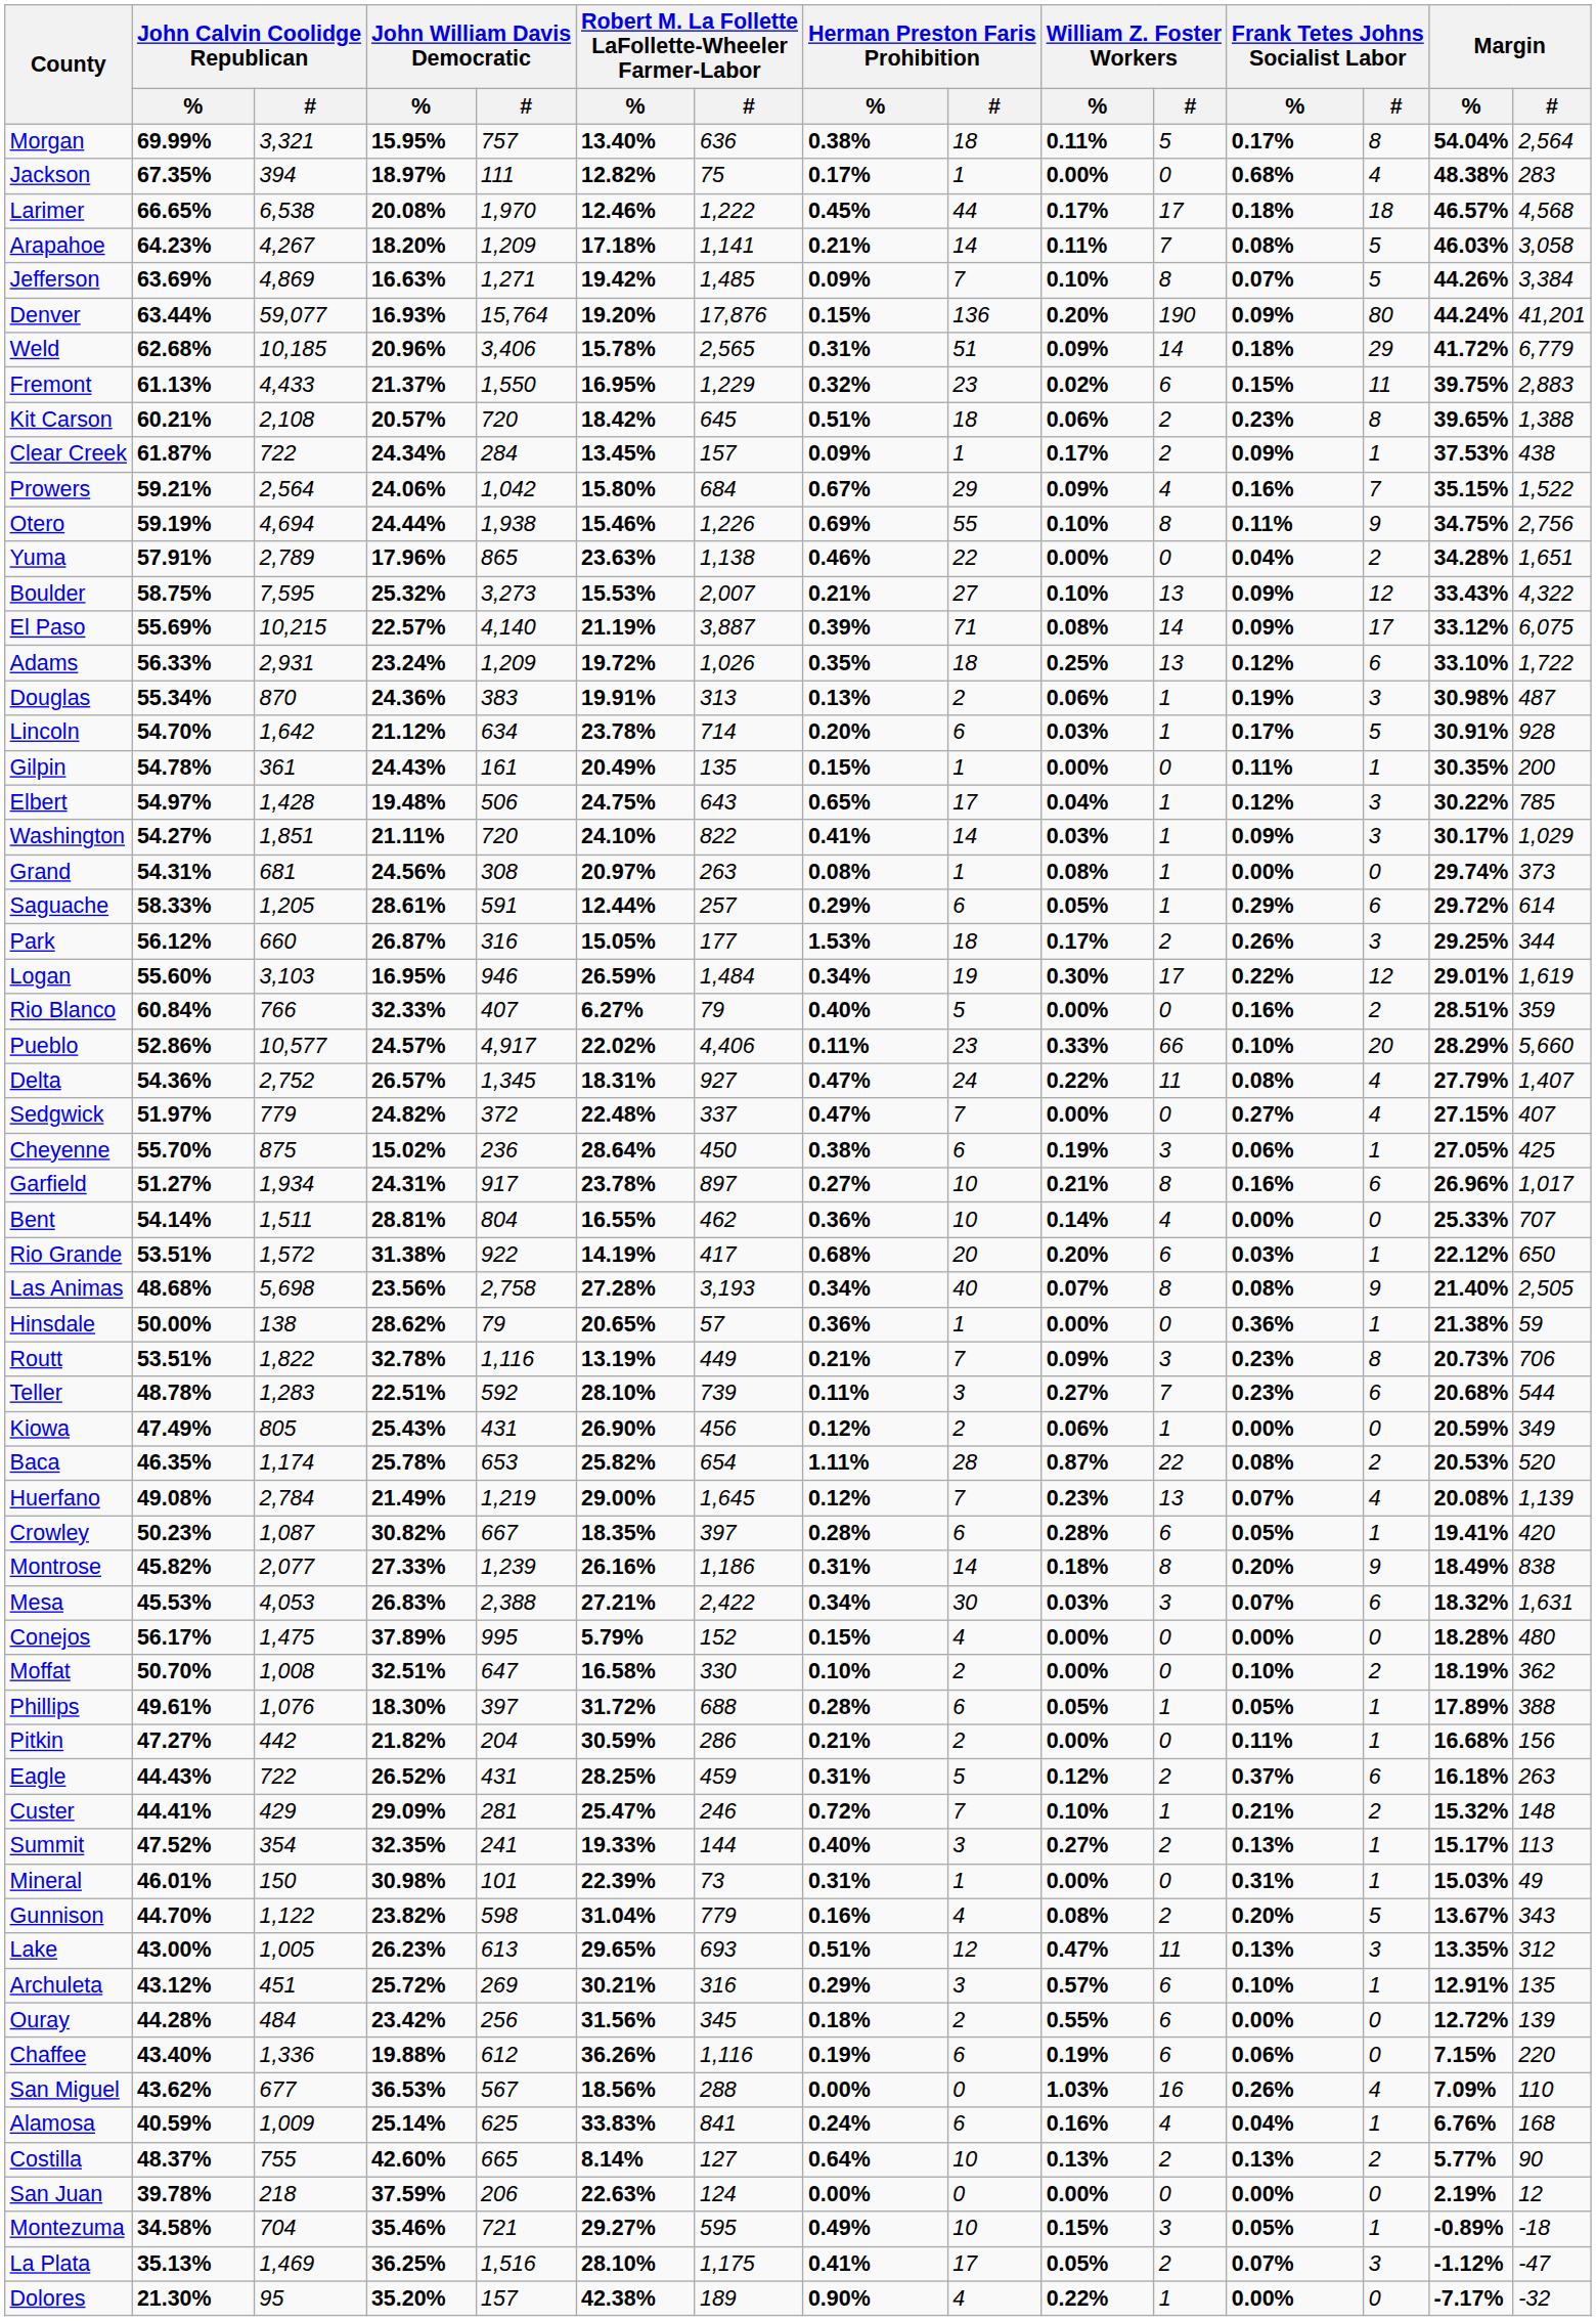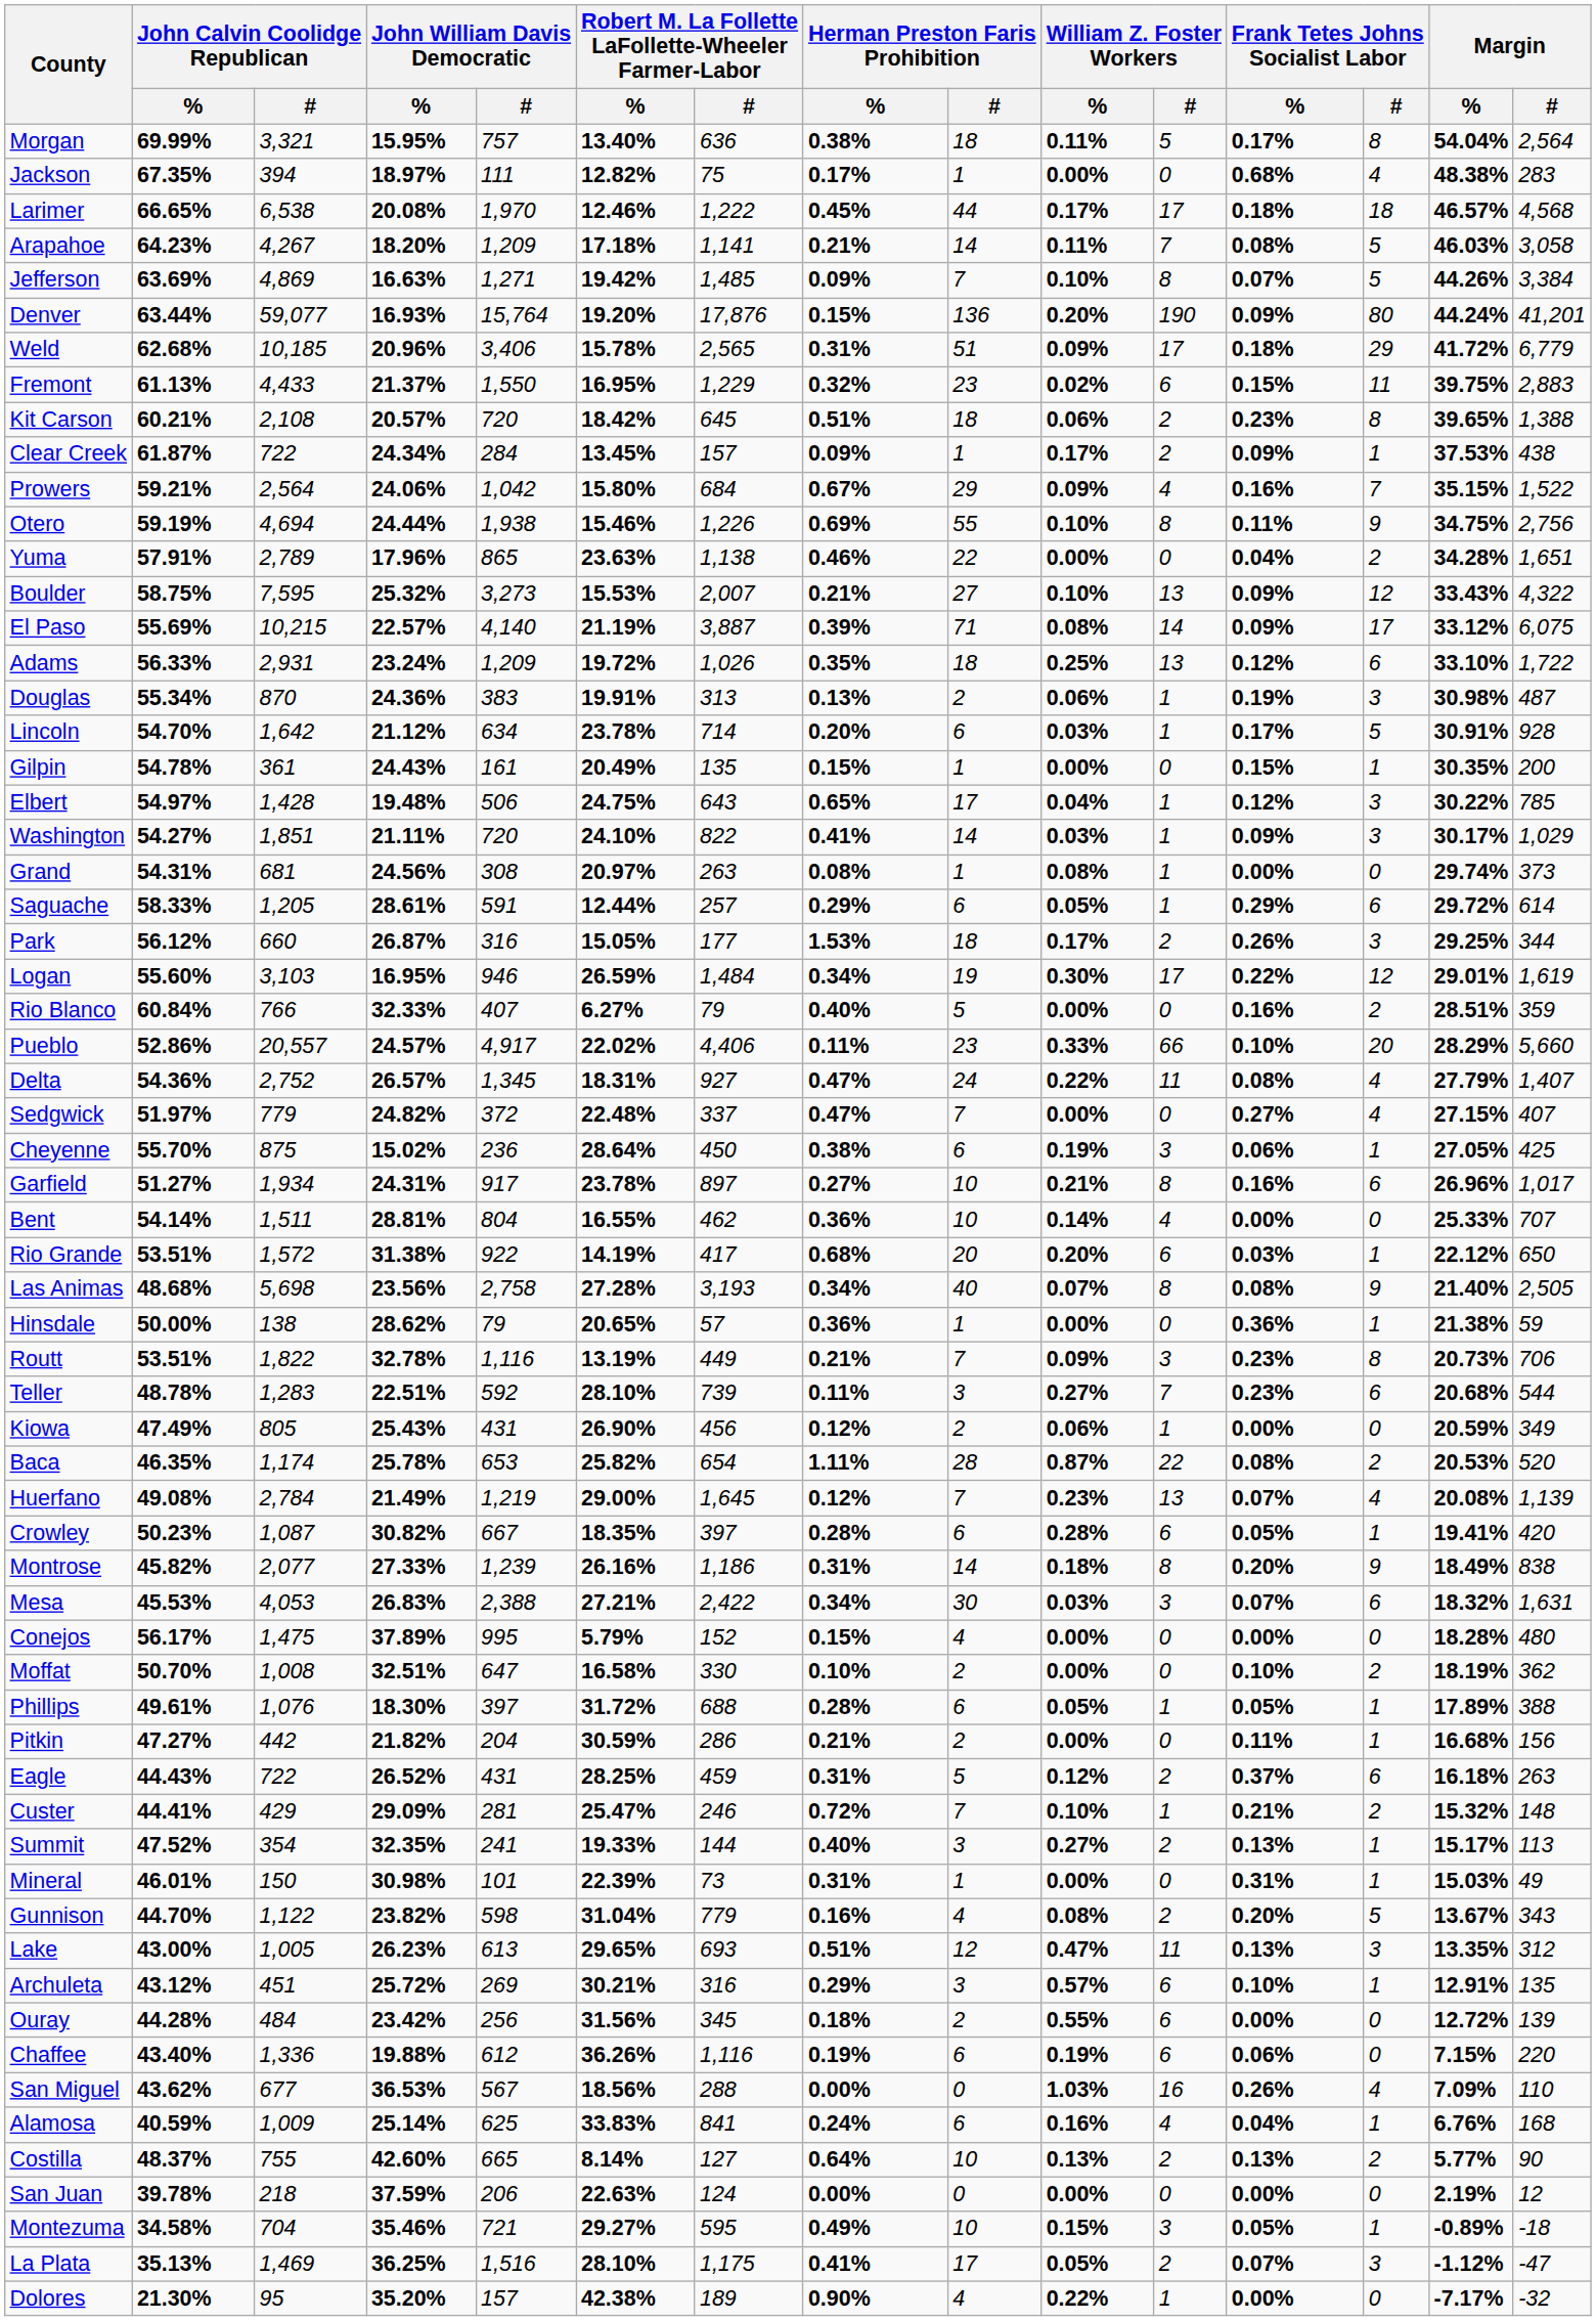Weld | William Z. Foster Workers / #: 14 -> 17
Gilpin | Frank Tetes Johns Socialist Labor / %: 0.11% -> 0.15%
Pueblo | John Calvin Coolidge Republican / #: 10,577 -> 20,557
